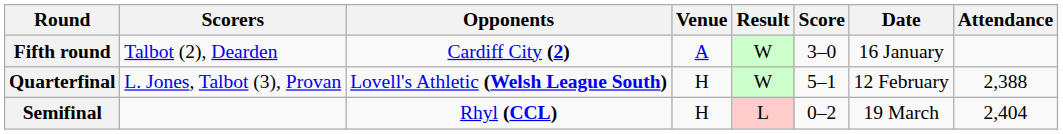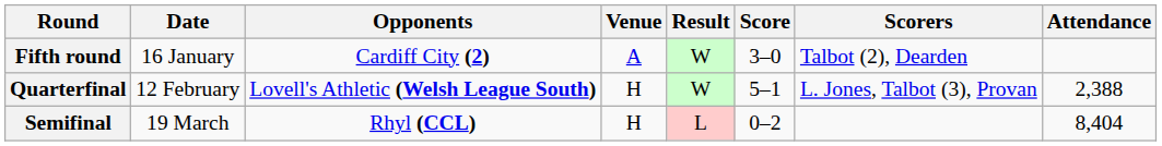columns swapped: Date <-> Scorers
Semifinal | Attendance: 2,404 -> 8,404
